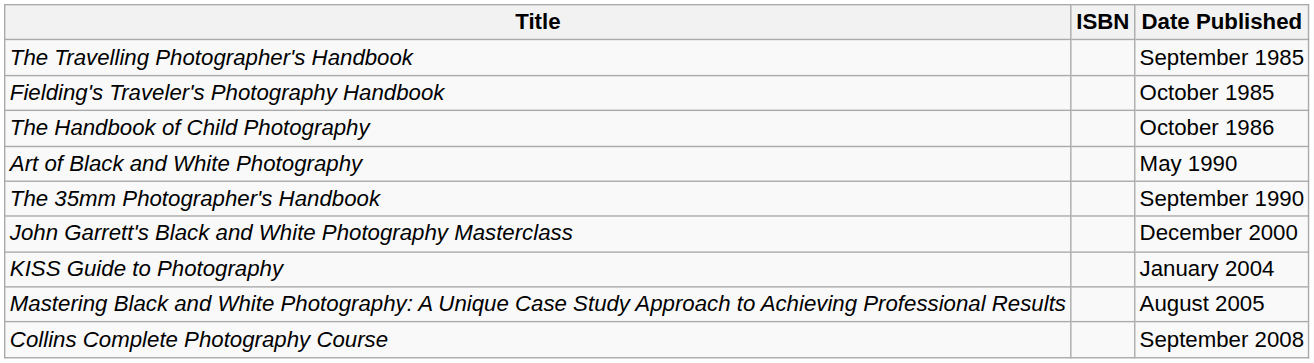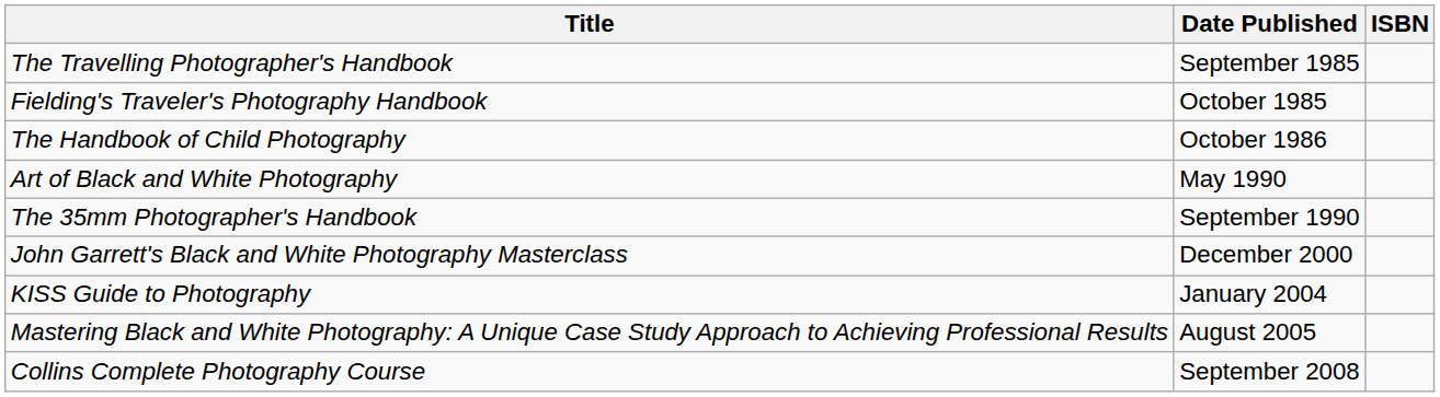columns swapped: ISBN <-> Date Published
